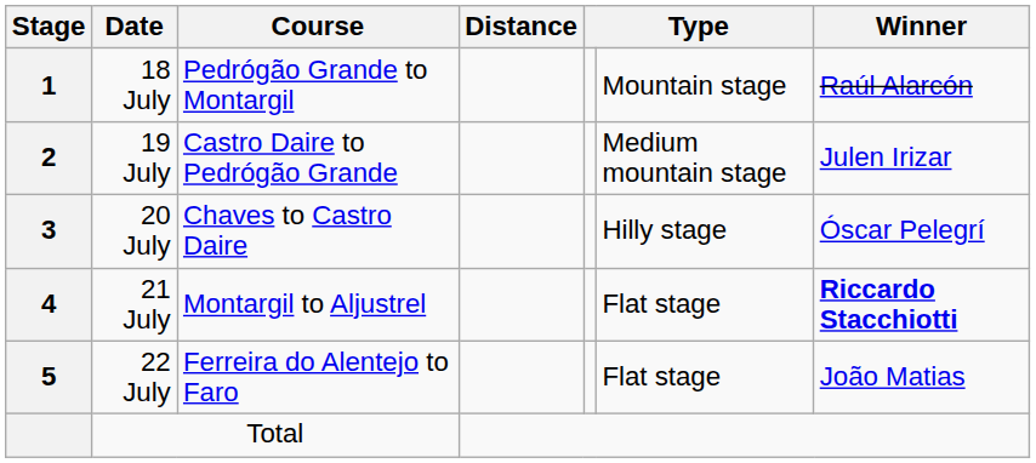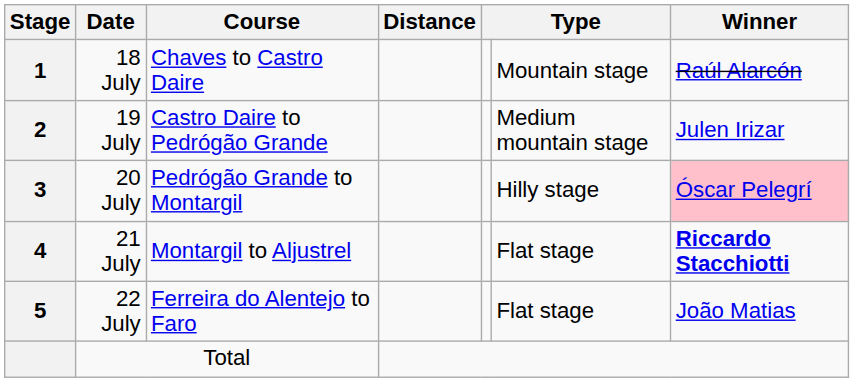18 July | Course: Pedrógão Grande to Montargil -> Chaves to Castro Daire
20 July | Course: Chaves to Castro Daire -> Pedrógão Grande to Montargil
20 July | Winner: no background -> pink background
